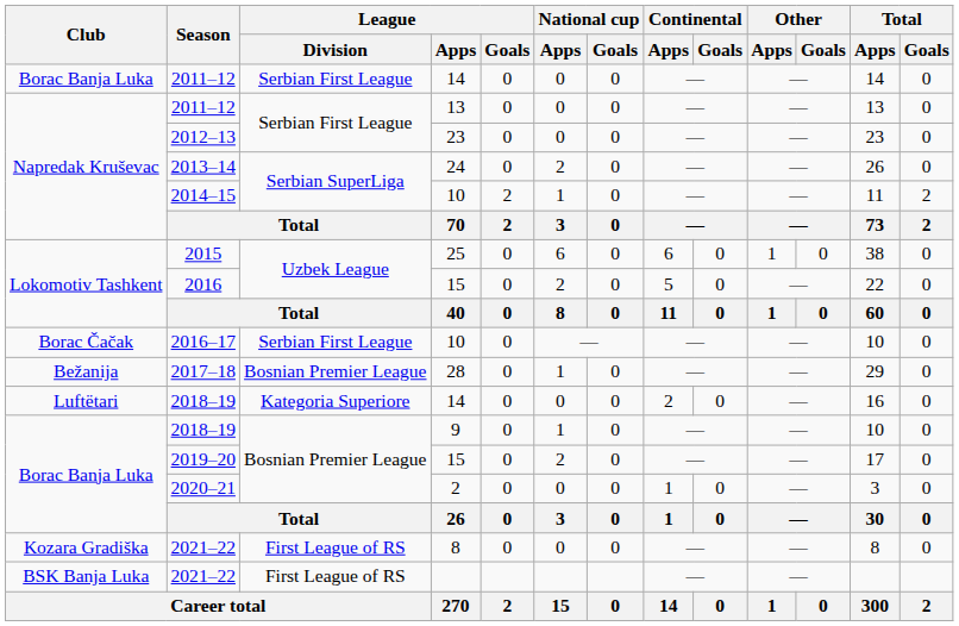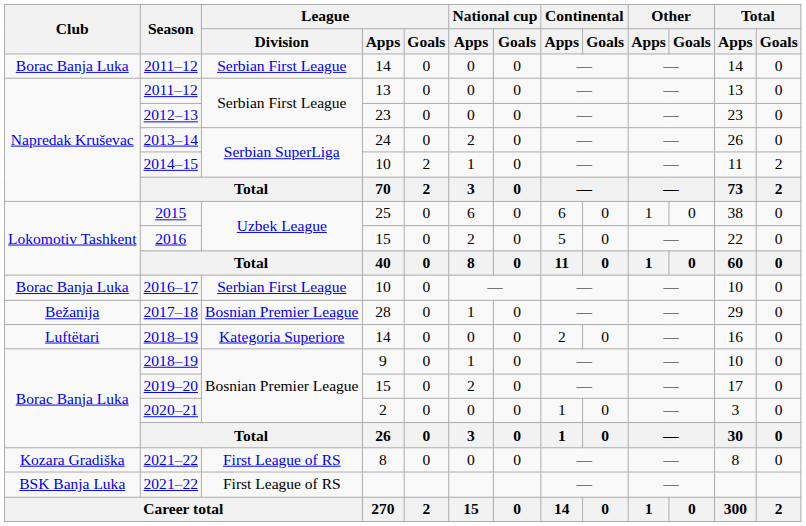2016–17 | Club: Borac Čačak -> Borac Banja Luka
